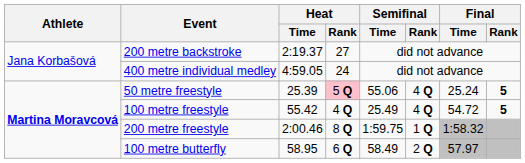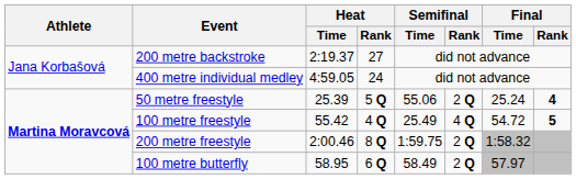50 metre freestyle | Heat / Rank: pink background -> no background
50 metre freestyle | Semifinal / Rank: 4 Q -> 2 Q
50 metre freestyle | Final / Rank: 5 -> 4
200 metre freestyle | Semifinal / Rank: 1 Q -> 2 Q
